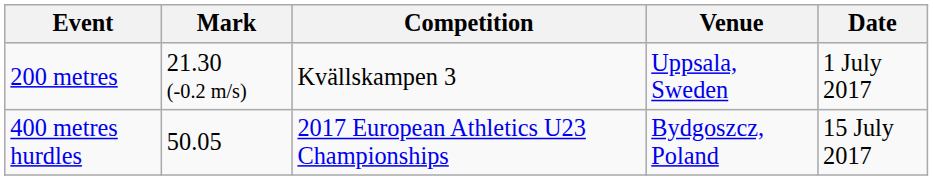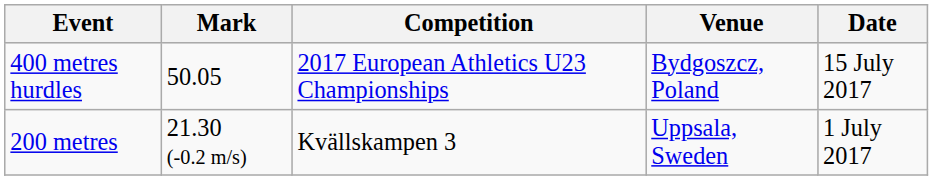rows swapped: 400 metres hurdles <-> 200 metres
